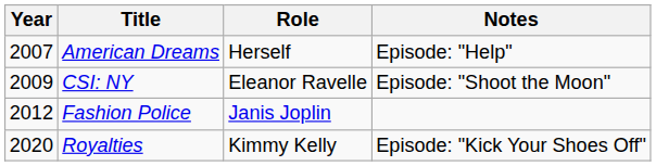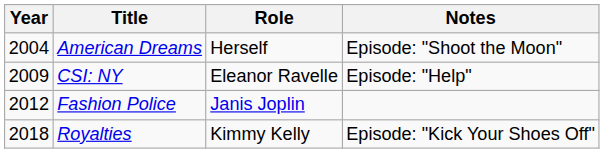American Dreams | Year: 2007 -> 2004
American Dreams | Notes: Episode: "Help" -> Episode: "Shoot the Moon"
CSI: NY | Notes: Episode: "Shoot the Moon" -> Episode: "Help"
Royalties | Year: 2020 -> 2018
